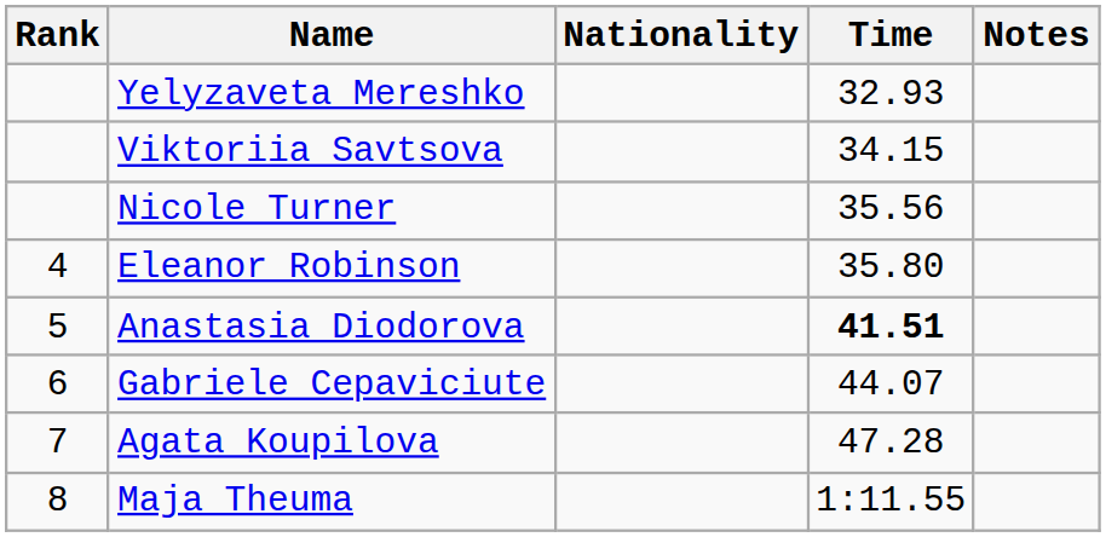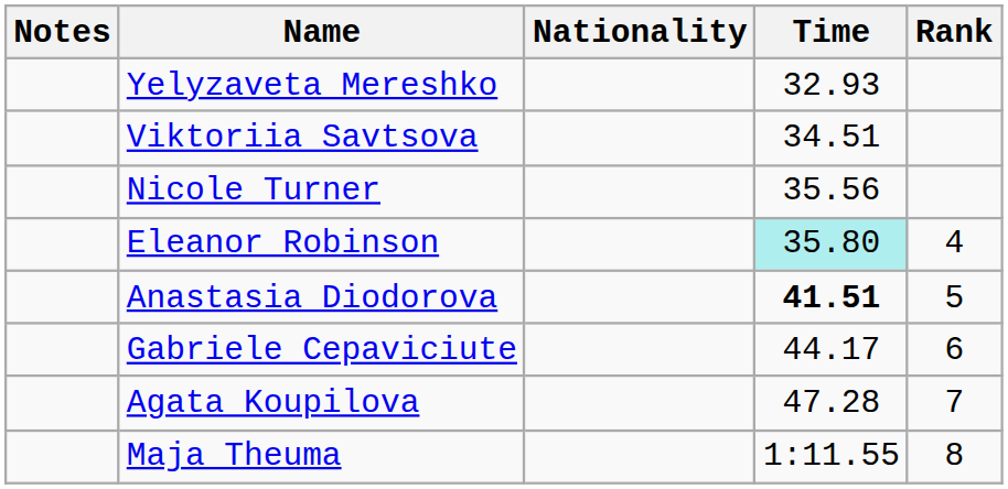columns swapped: Rank <-> Notes
Viktoriia Savtsova | Time: 34.15 -> 34.51
Eleanor Robinson | Time: no background -> paleturquoise background
Gabriele Cepaviciute | Time: 44.07 -> 44.17
